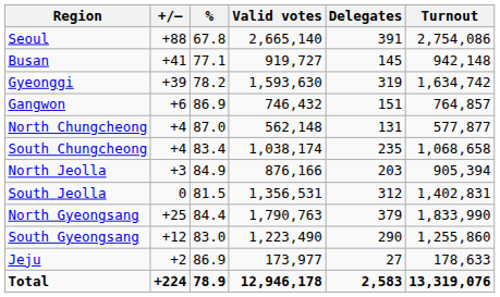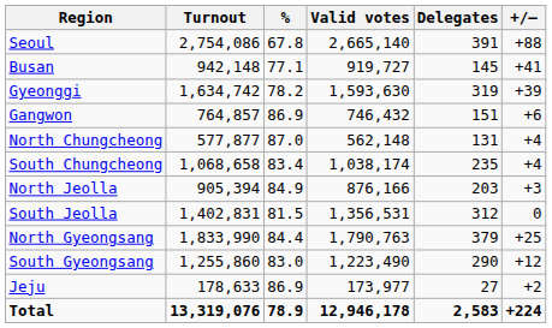columns swapped: Turnout <-> +/–
